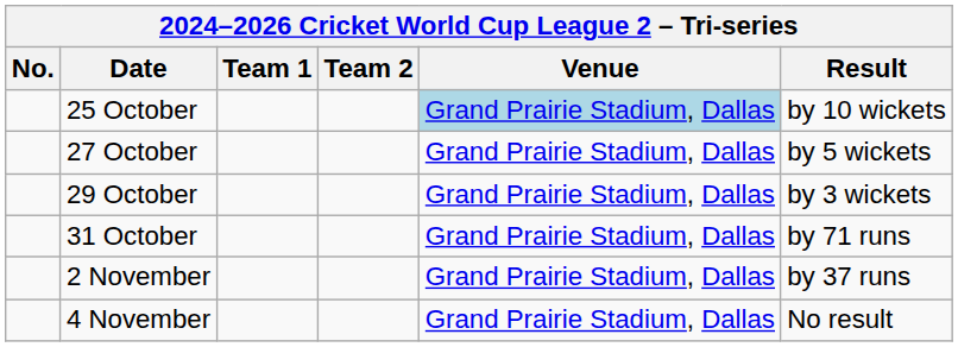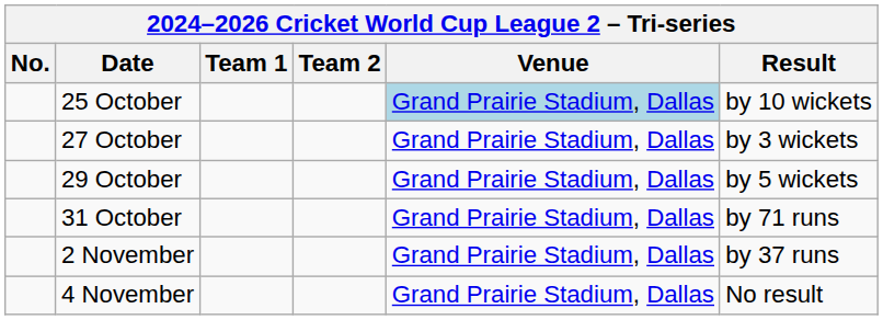27 October | Result: by 5 wickets -> by 3 wickets
29 October | Result: by 3 wickets -> by 5 wickets
